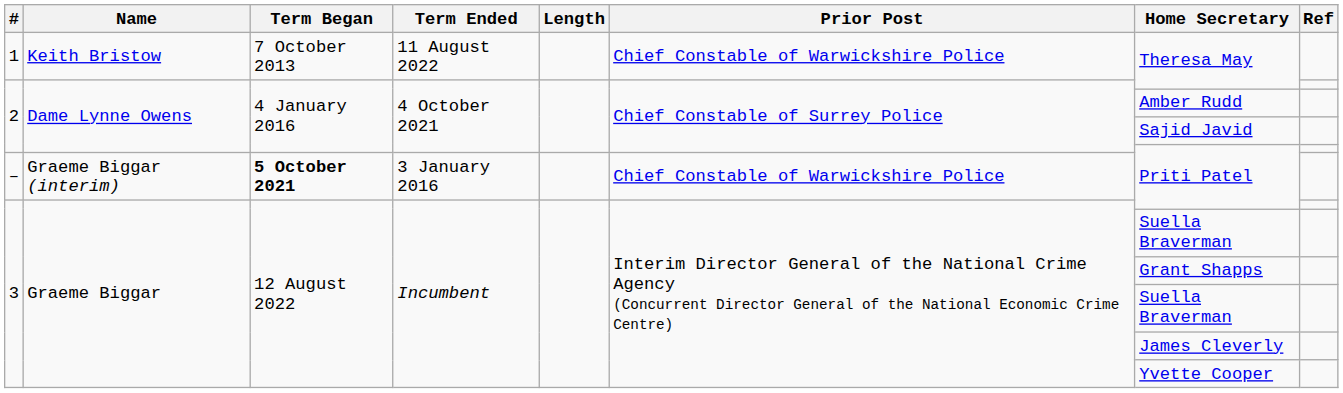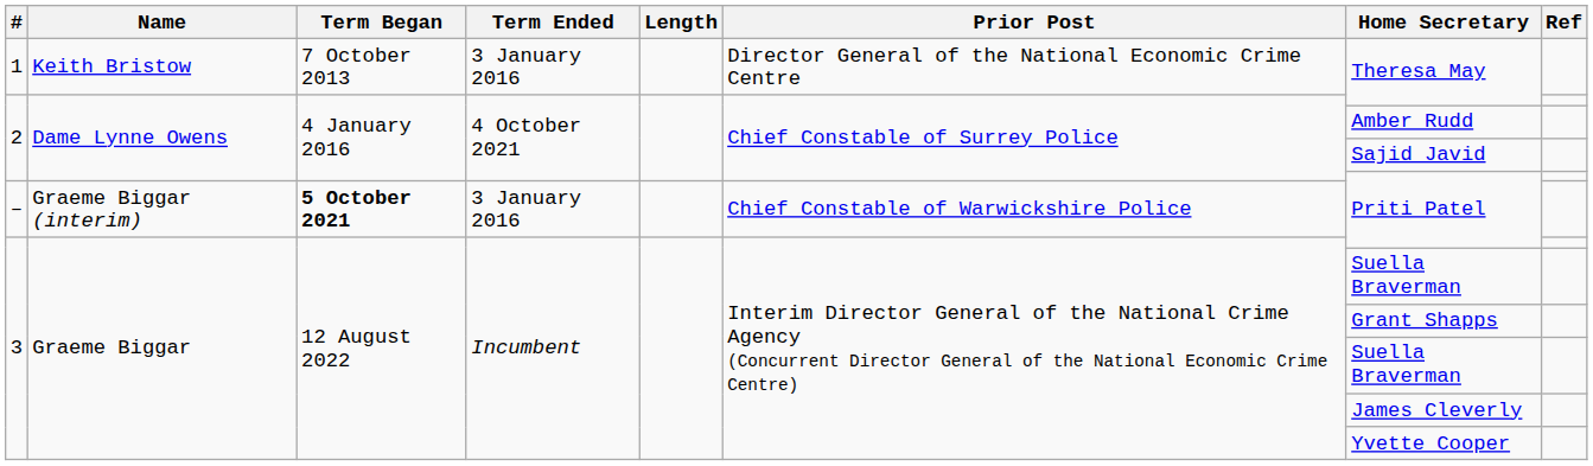1 | Term Ended: 11 August 2022 -> 3 January 2016
1 | Prior Post: Chief Constable of Warwickshire Police -> Director General of the National Economic Crime Centre
